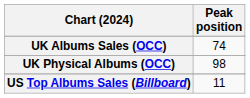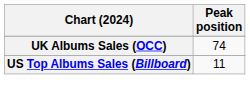- row: UK Physical Albums (OCC) | 98
